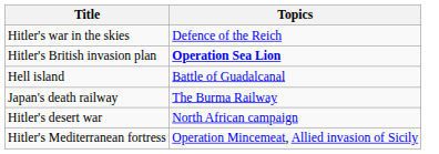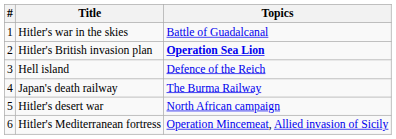+ column: # | 1 | 2 | 3 | 4 | 5 | 6
Hitler's war in the skies | Topics: Defence of the Reich -> Battle of Guadalcanal
Hell island | Topics: Battle of Guadalcanal -> Defence of the Reich
